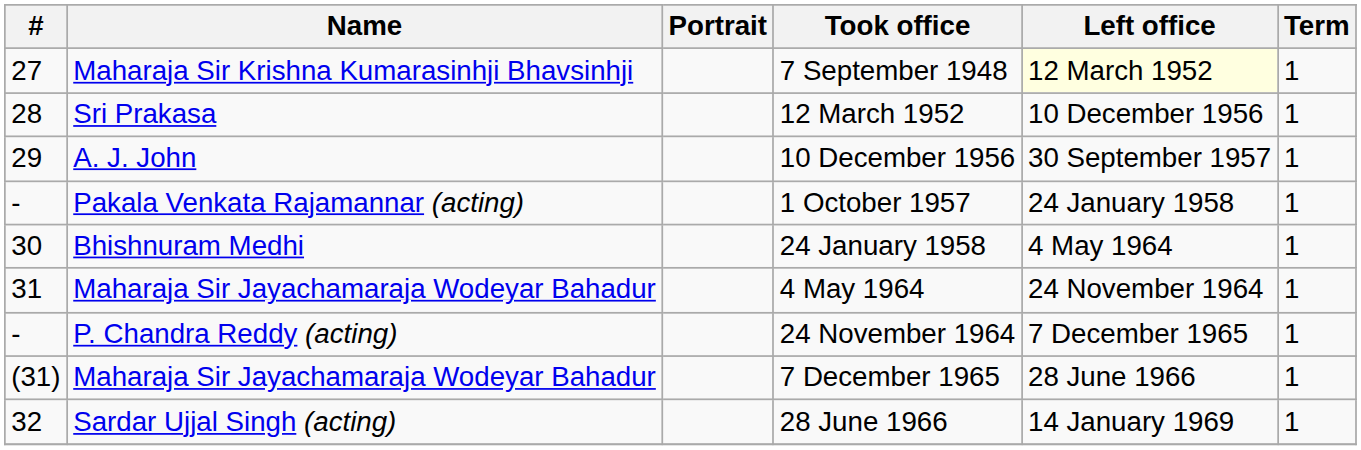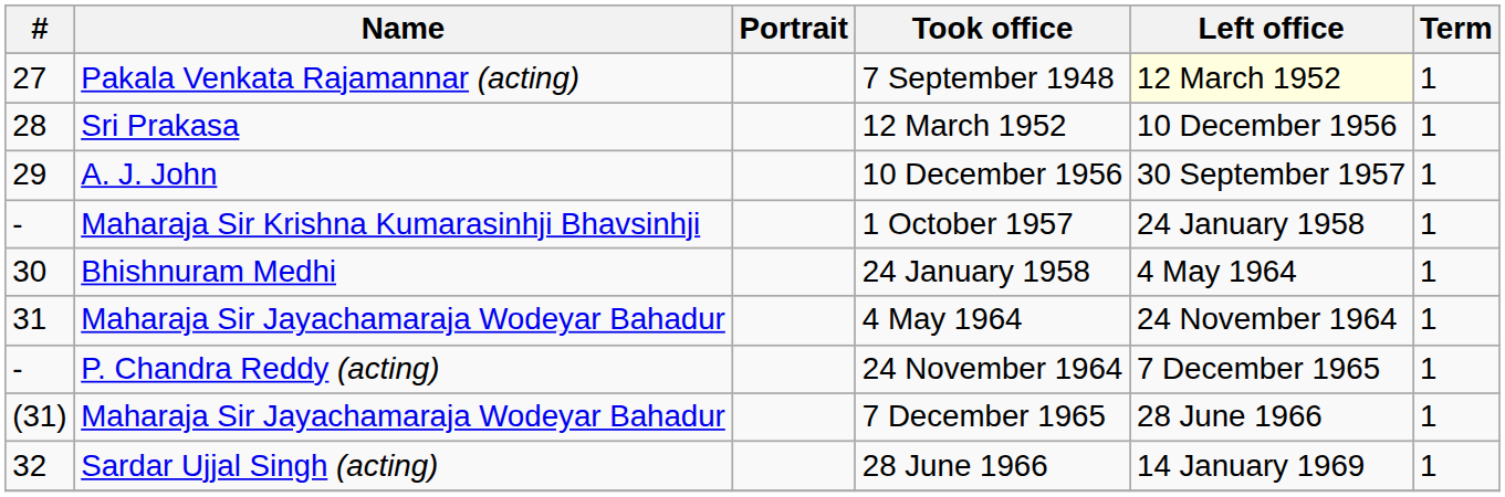7 September 1948 | Name: Maharaja Sir Krishna Kumarasinhji Bhavsinhji -> Pakala Venkata Rajamannar (acting)
1 October 1957 | Name: Pakala Venkata Rajamannar (acting) -> Maharaja Sir Krishna Kumarasinhji Bhavsinhji
